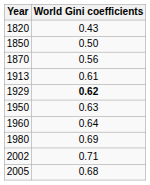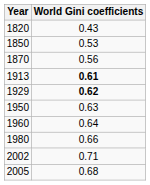1850 | World Gini coefficients: 0.50 -> 0.53
1913 | World Gini coefficients: normal -> bold
1980 | World Gini coefficients: 0.69 -> 0.66
